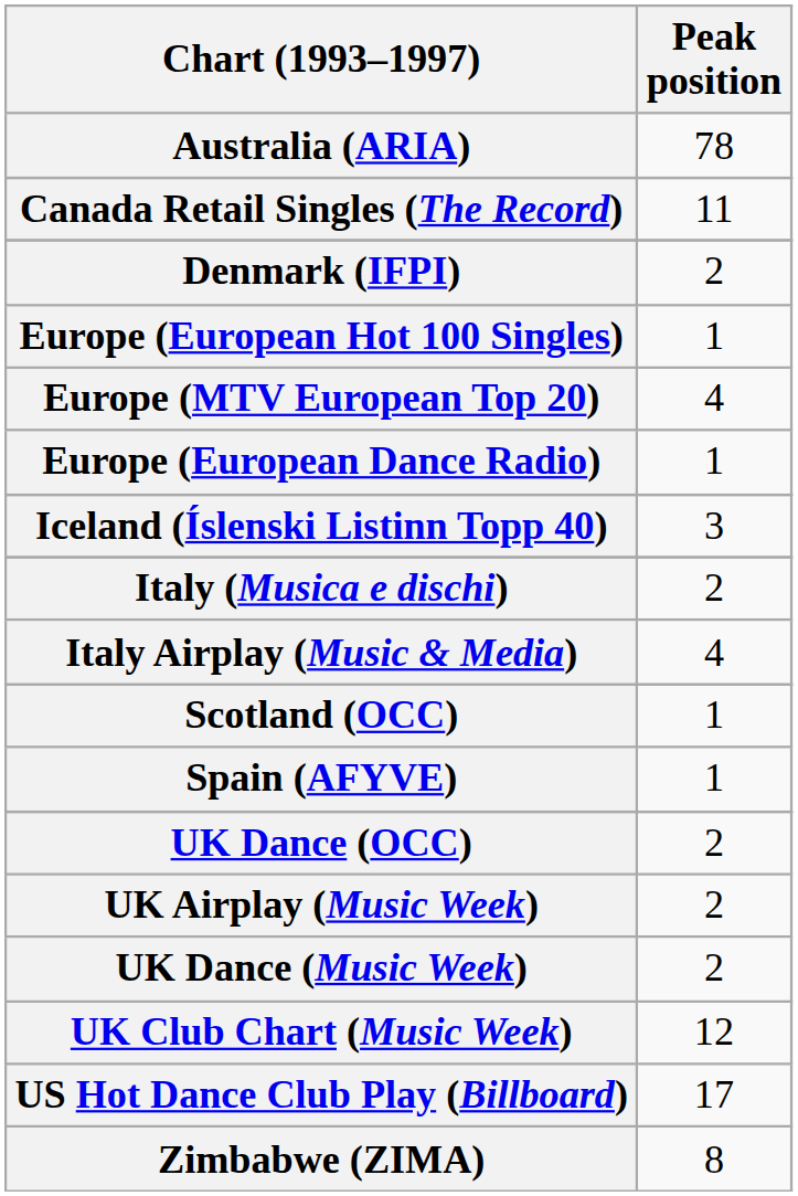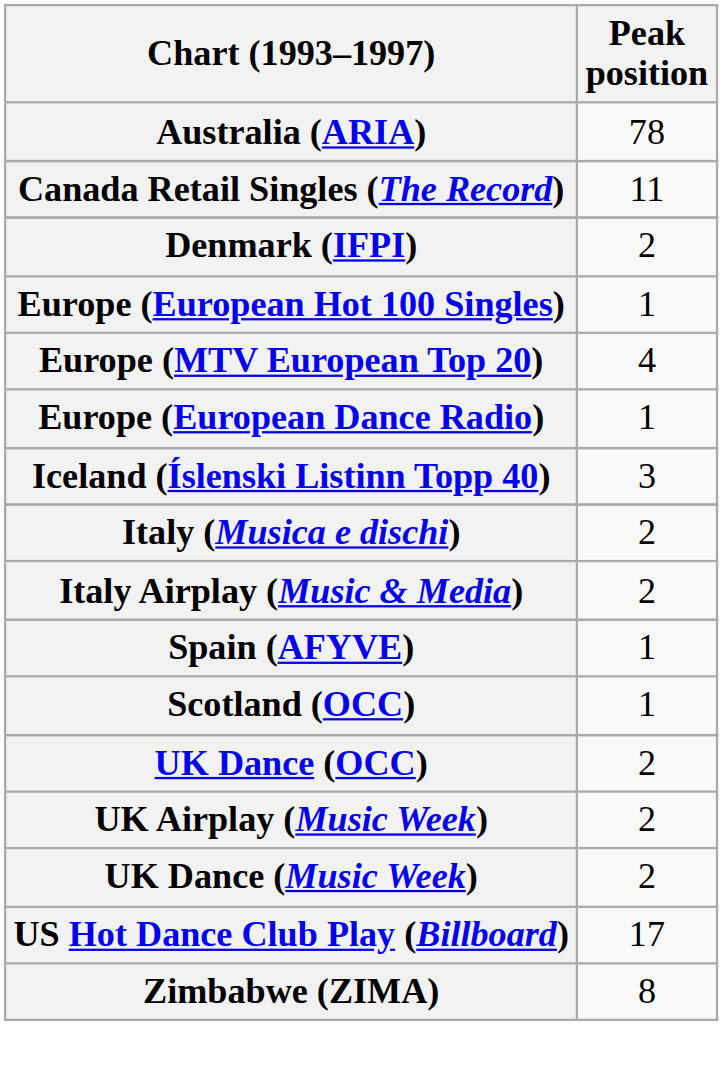Italy Airplay (Music & Media) | Peak position: 4 -> 2
rows swapped: Scotland (OCC) <-> Spain (AFYVE)
- row: UK Club Chart (Music Week) | 12
